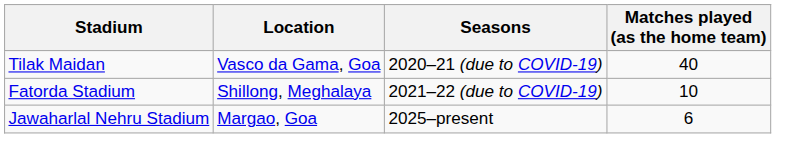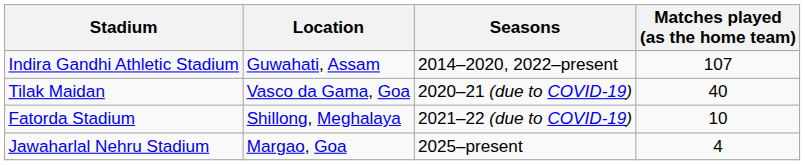+ row: Indira Gandhi Athletic Stadium | Guwahati, Assam | 2014–2020, 2022–present | 107
Jawaharlal Nehru Stadium | Matches played (as the home team): 6 -> 4
